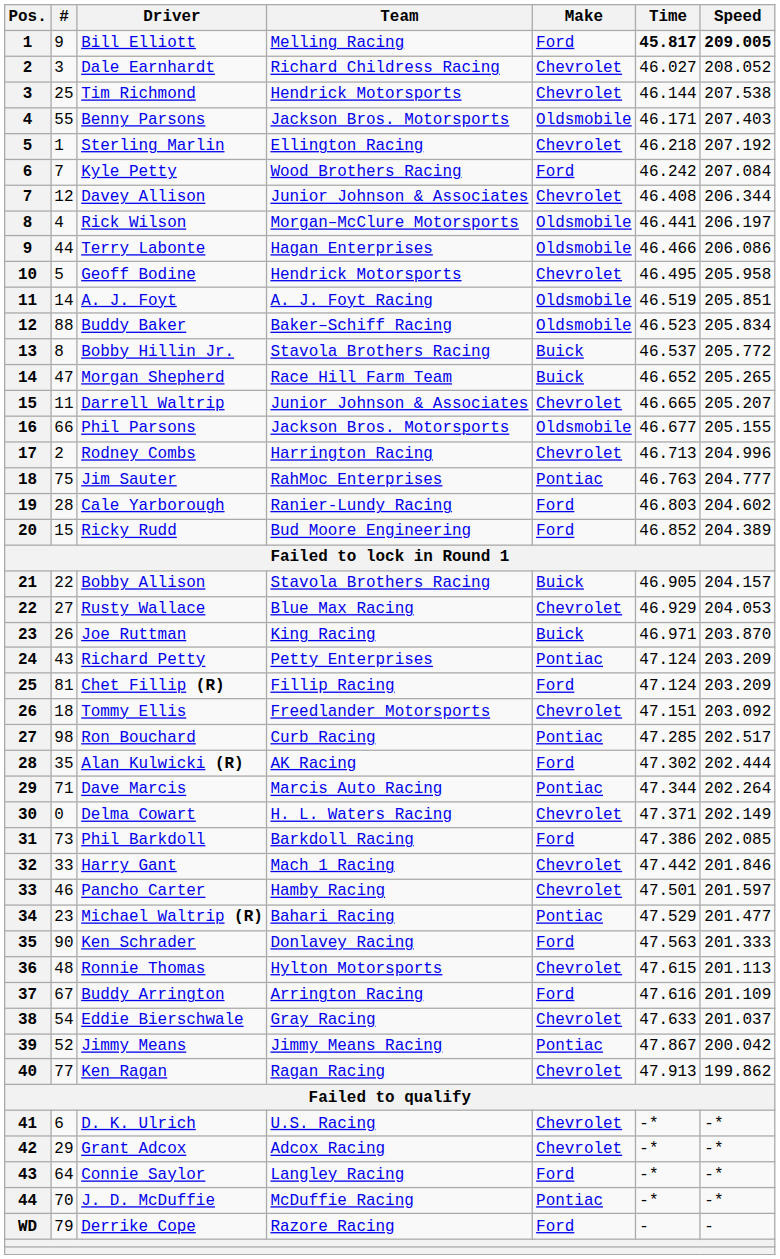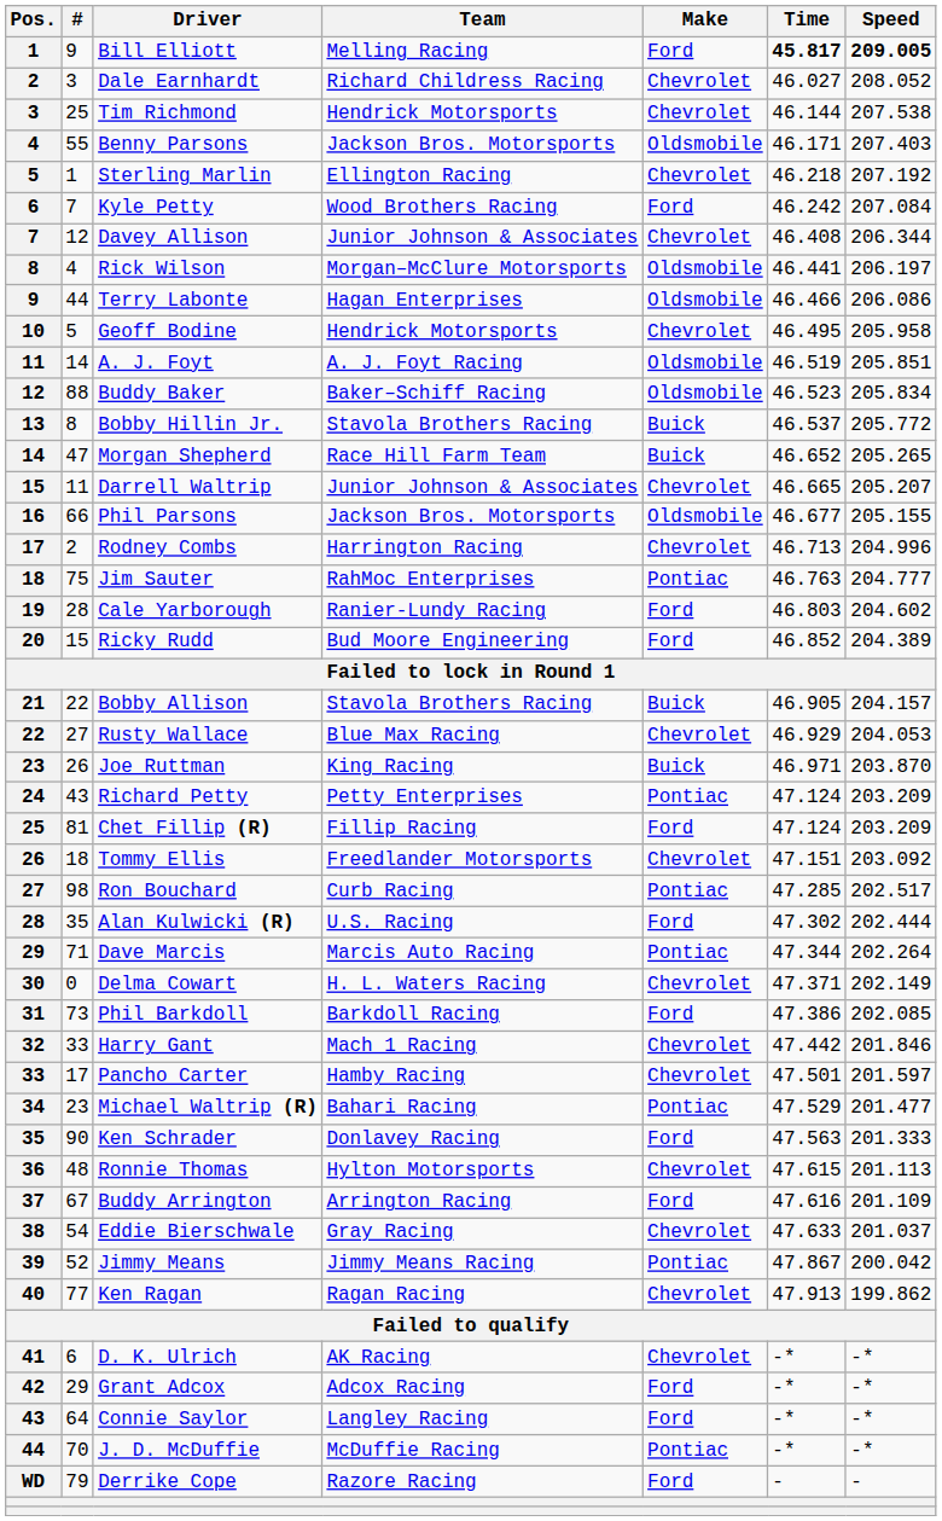Alan Kulwicki (R) | Team: AK Racing -> U.S. Racing
Pancho Carter | #: 46 -> 17
D. K. Ulrich | Team: U.S. Racing -> AK Racing
Grant Adcox | Make: Chevrolet -> Ford
